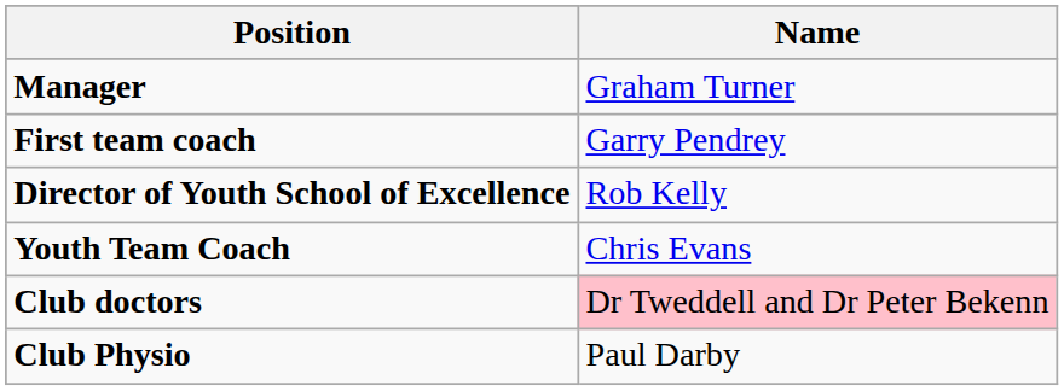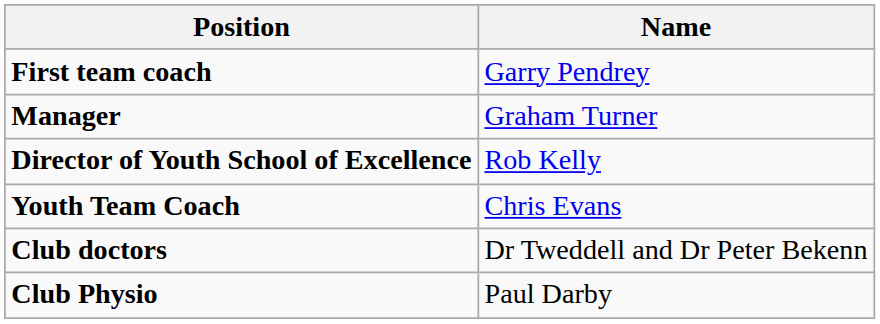rows swapped: Manager <-> First team coach
Club doctors | Name: pink background -> no background
